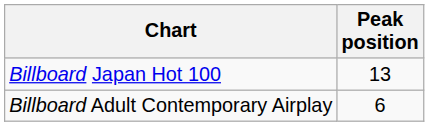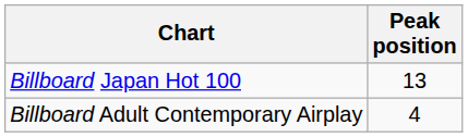Billboard Adult Contemporary Airplay | Peak position: 6 -> 4
